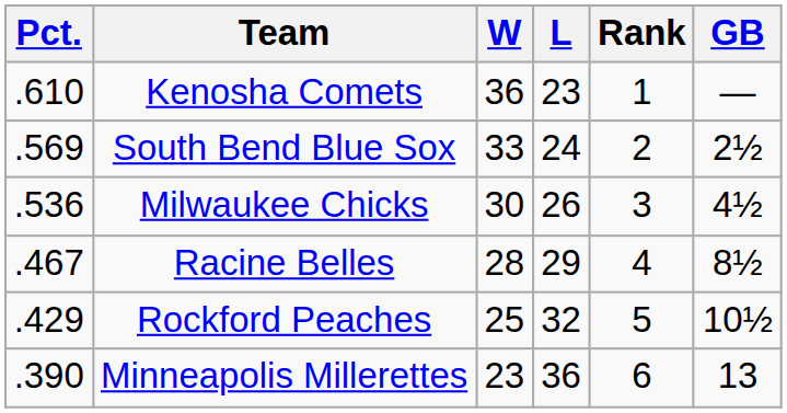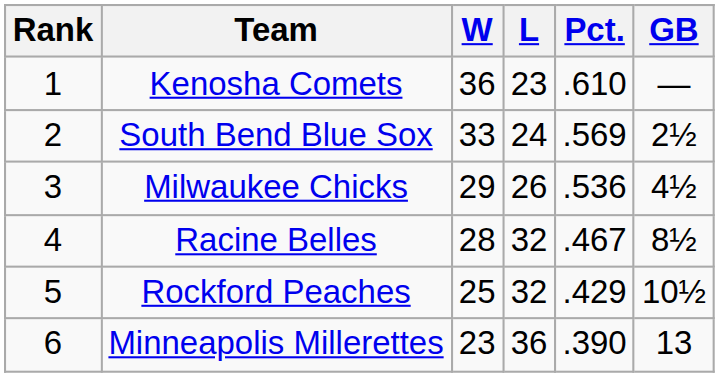columns swapped: Rank <-> Pct.
Milwaukee Chicks | W: 30 -> 29
Racine Belles | L: 29 -> 32
